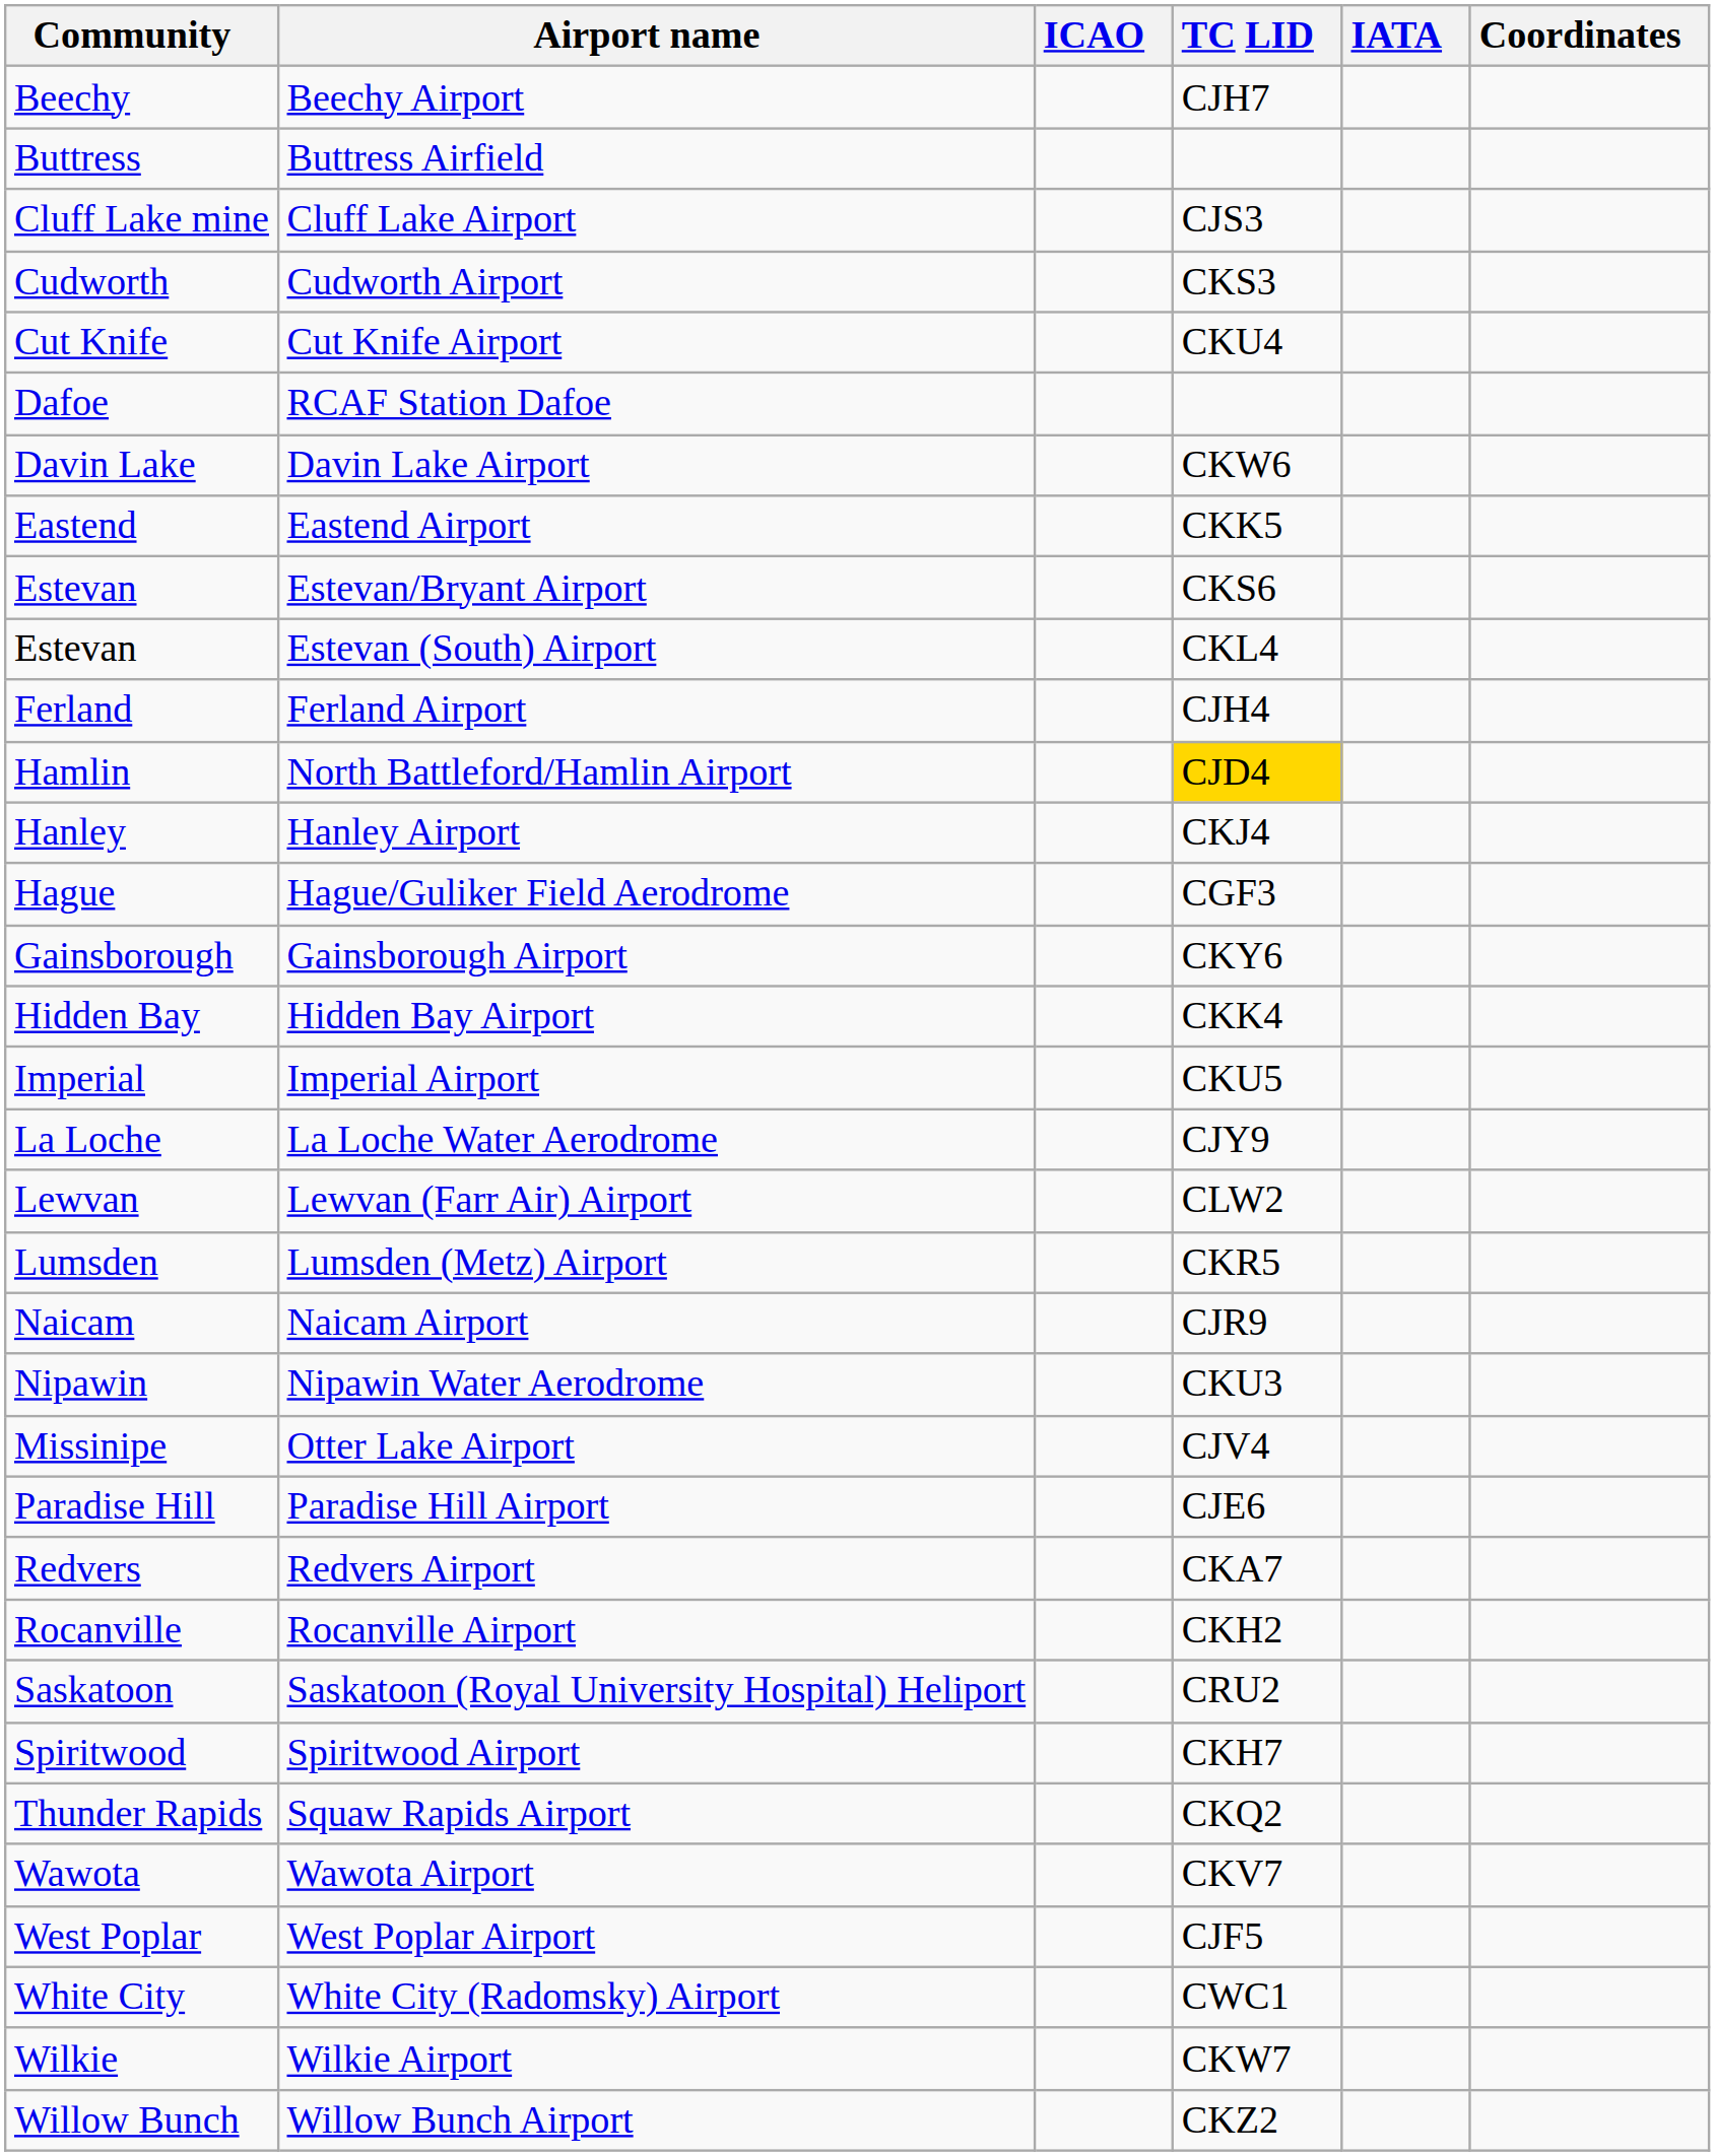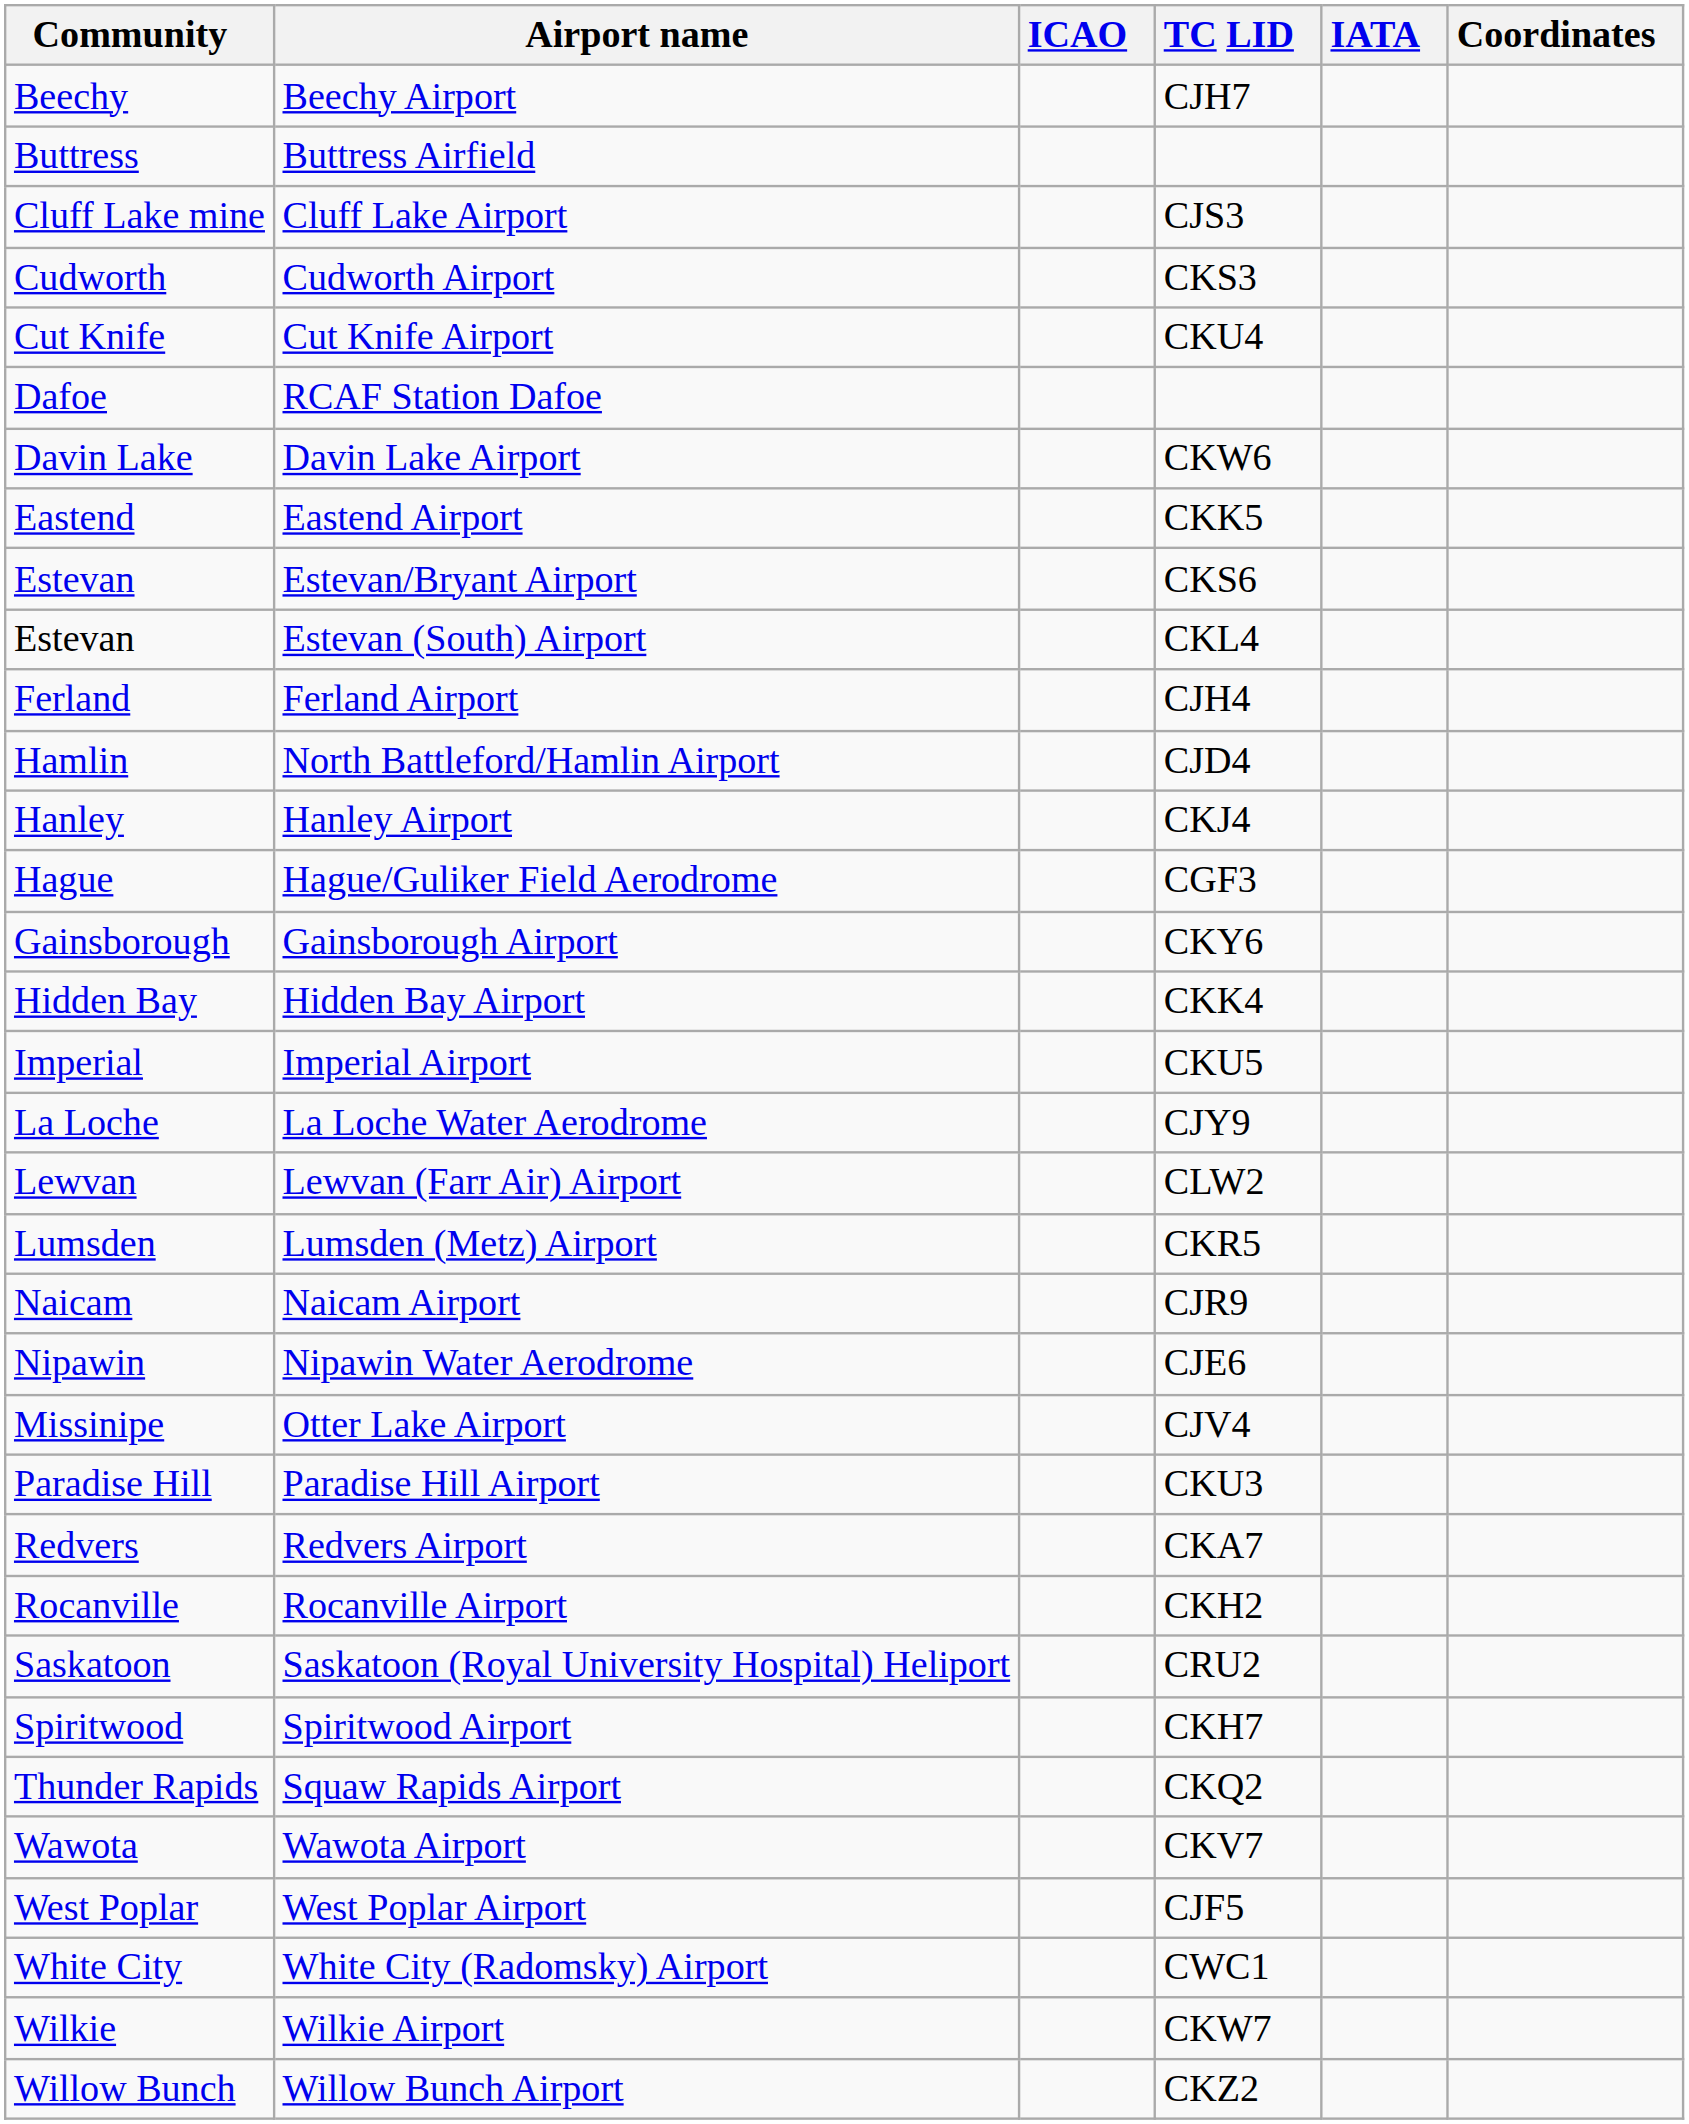North Battleford/Hamlin Airport | TC LID: gold background -> no background
Nipawin Water Aerodrome | TC LID: CKU3 -> CJE6
Paradise Hill Airport | TC LID: CJE6 -> CKU3
